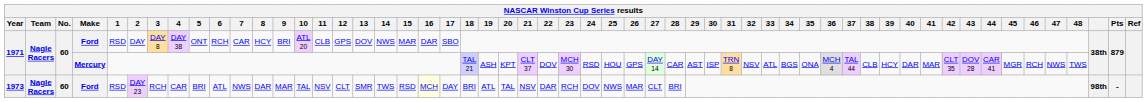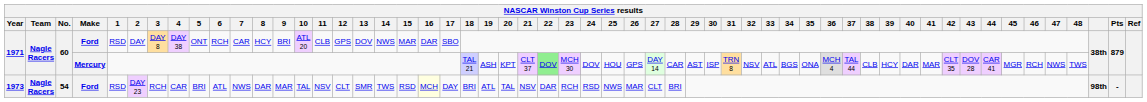1971 / Mercury | 22: no background -> lightgreen background
1971 / Mercury | 24: RSD -> DOV
1973 | No.: 60 -> 54
1973 | 24: DOV -> RSD
